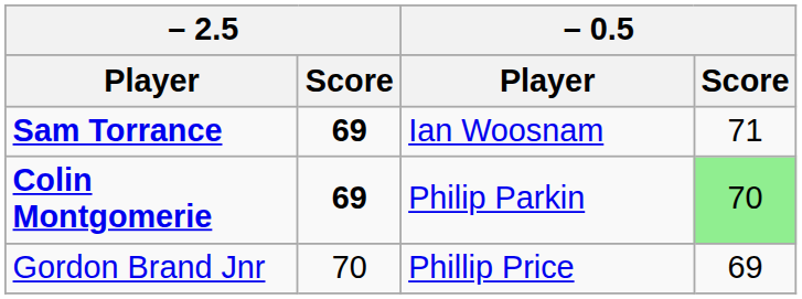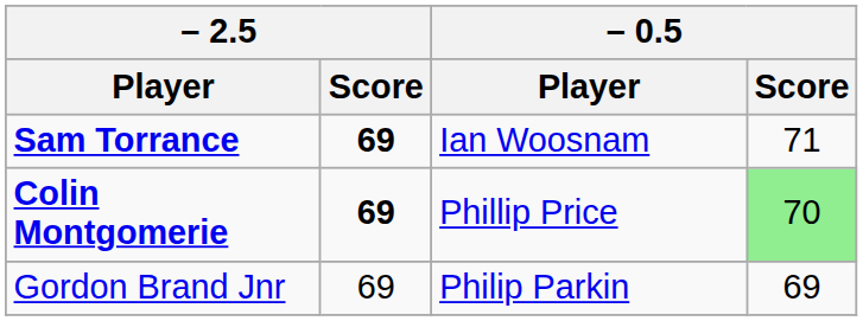Colin Montgomerie | – 0.5 / Player: Philip Parkin -> Phillip Price
Gordon Brand Jnr | – 2.5 / Score: 70 -> 69
Gordon Brand Jnr | – 0.5 / Player: Phillip Price -> Philip Parkin
